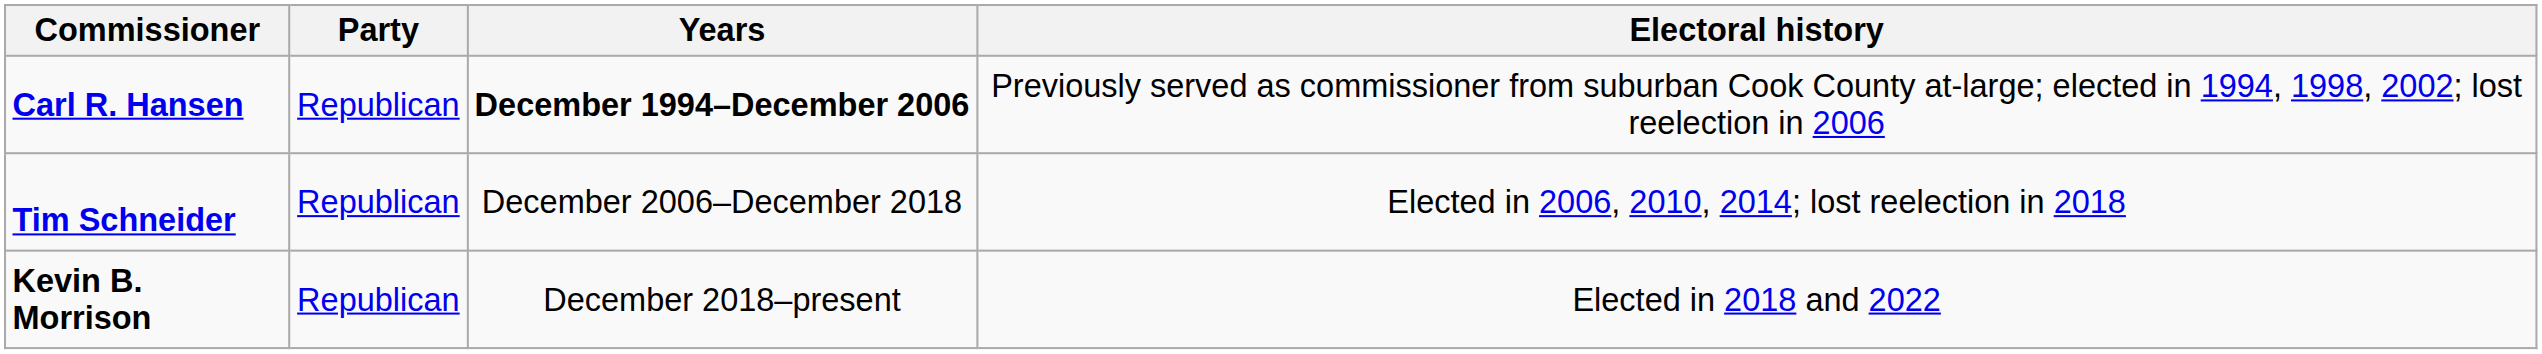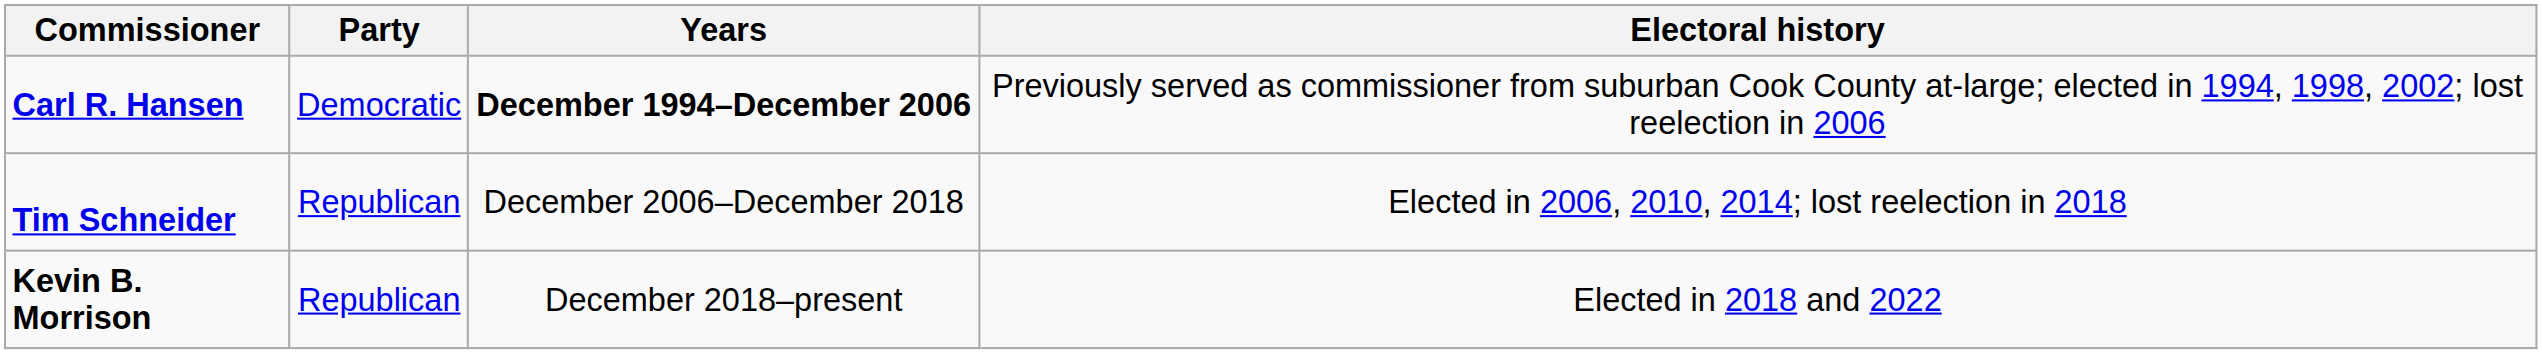Carl R. Hansen | Party: Republican -> Democratic
